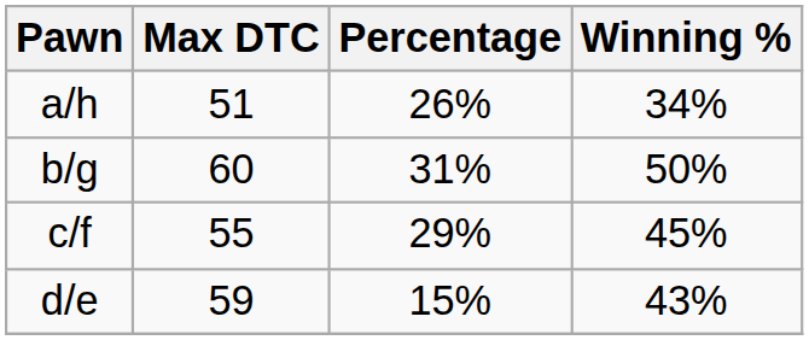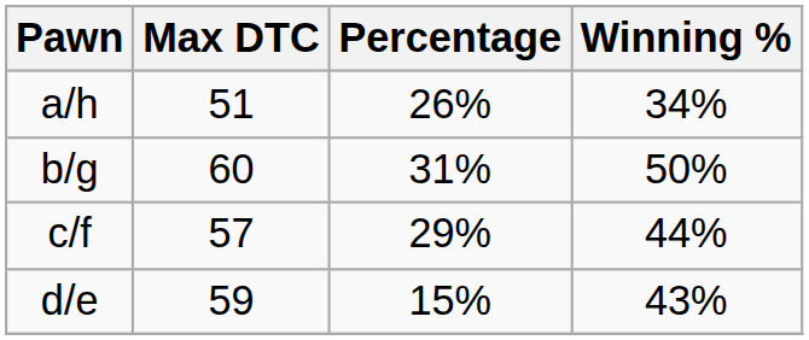c/f | Max DTC: 55 -> 57
c/f | Winning %: 45% -> 44%
